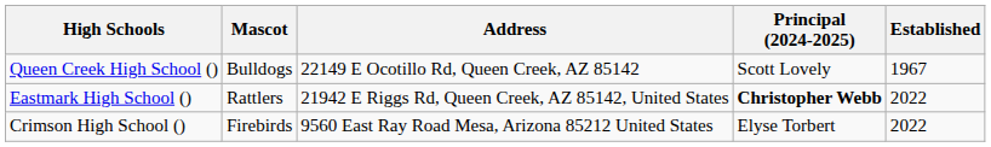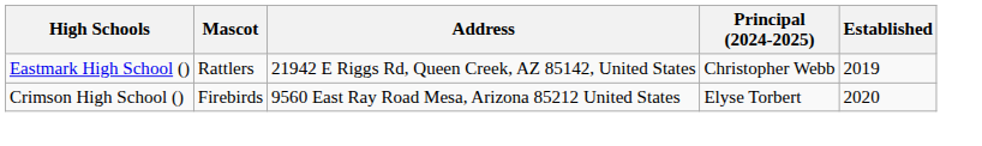- row: Queen Creek High School () | Bulldogs | 22149 E Ocotillo Rd, Queen Creek, AZ 85142 | Scott Lovely | 1967
Eastmark High School () | Principal (2024-2025): bold -> normal
Eastmark High School () | Established: 2022 -> 2019
Crimson High School () | Established: 2022 -> 2020
